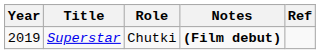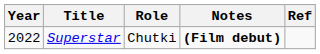Superstar | Year: 2019 -> 2022
